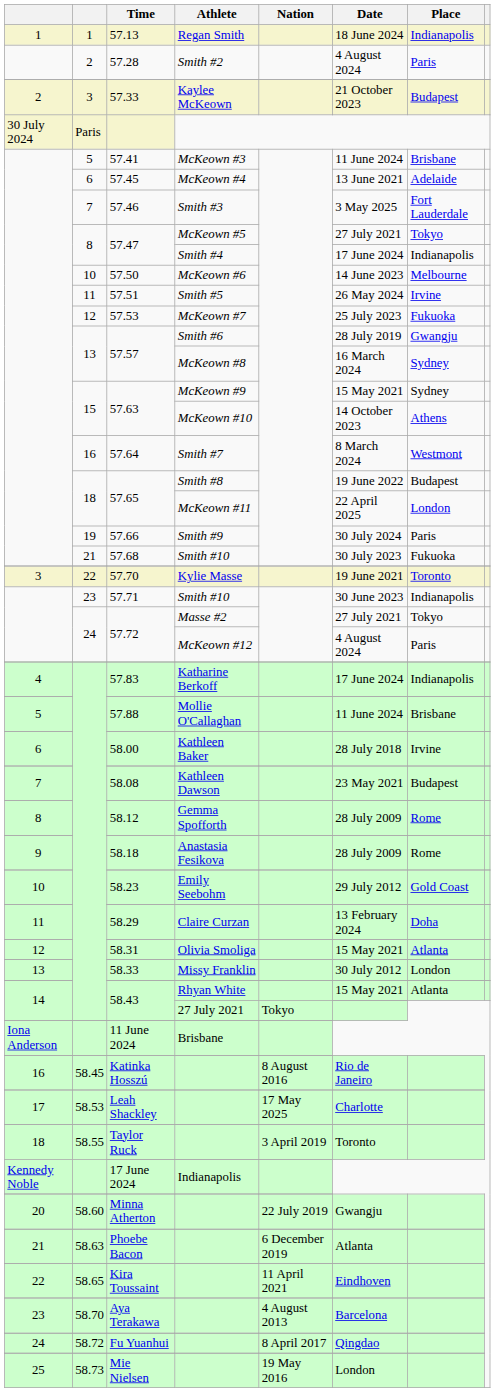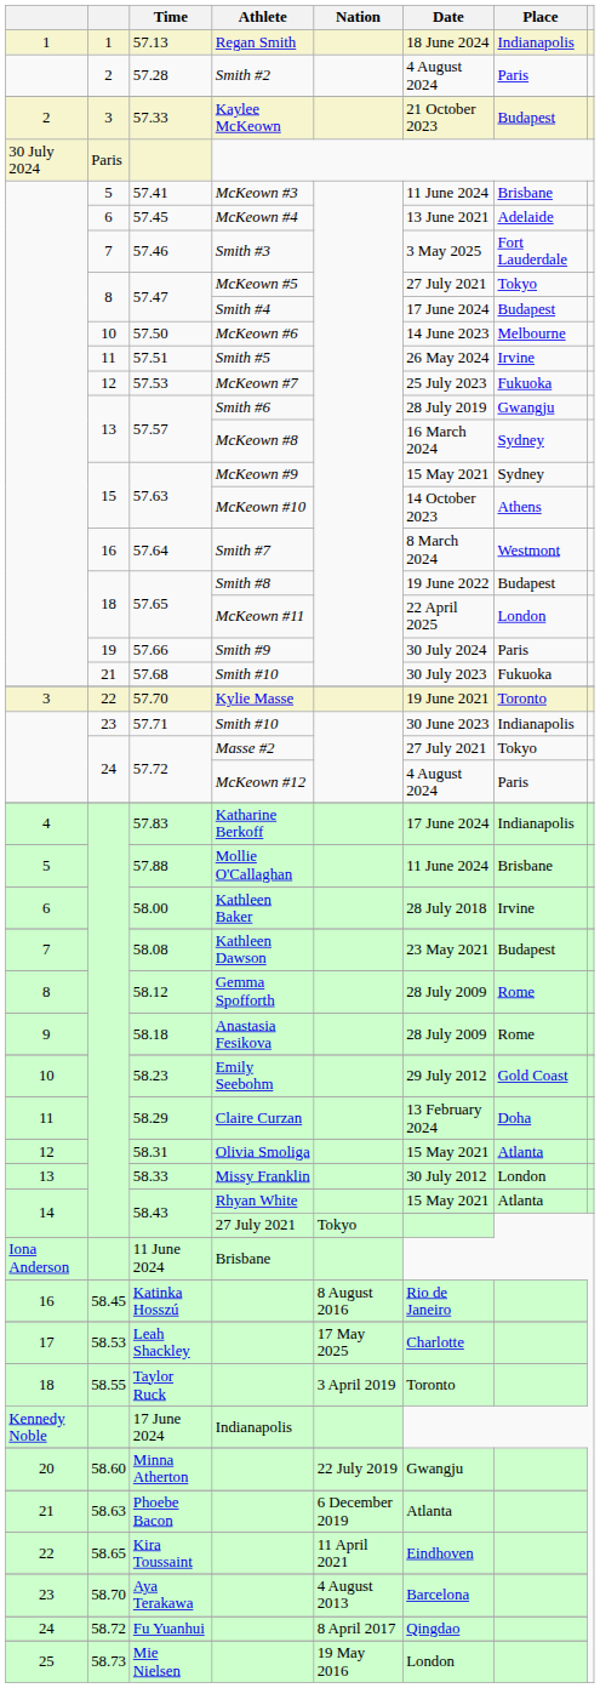57.47 / Smith #4 | Place: Indianapolis -> Budapest
